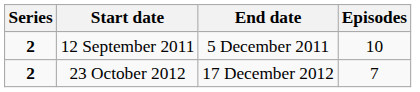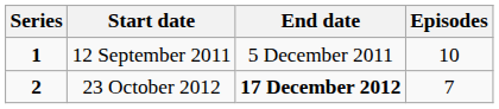12 September 2011 | Series: 2 -> 1
23 October 2012 | End date: normal -> bold
